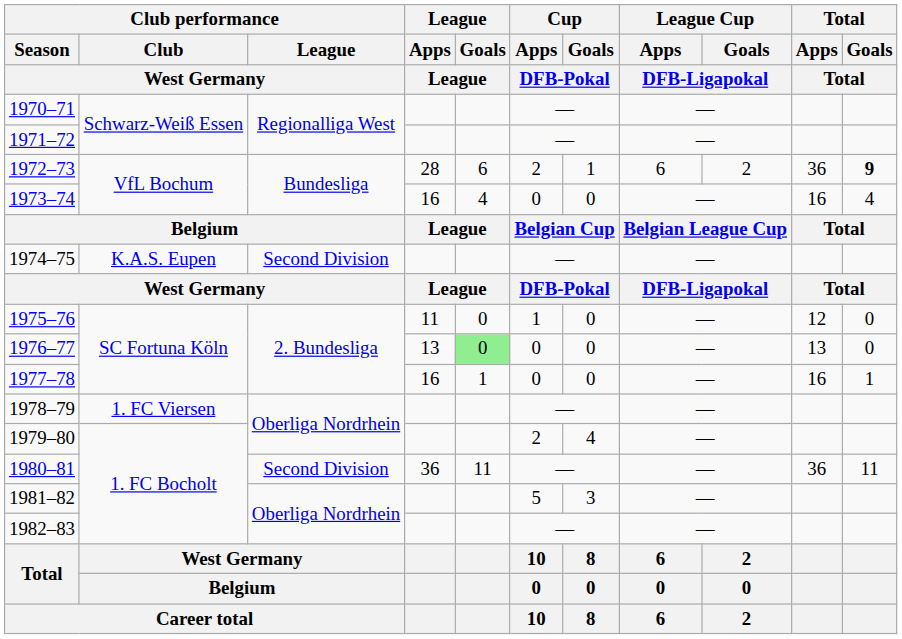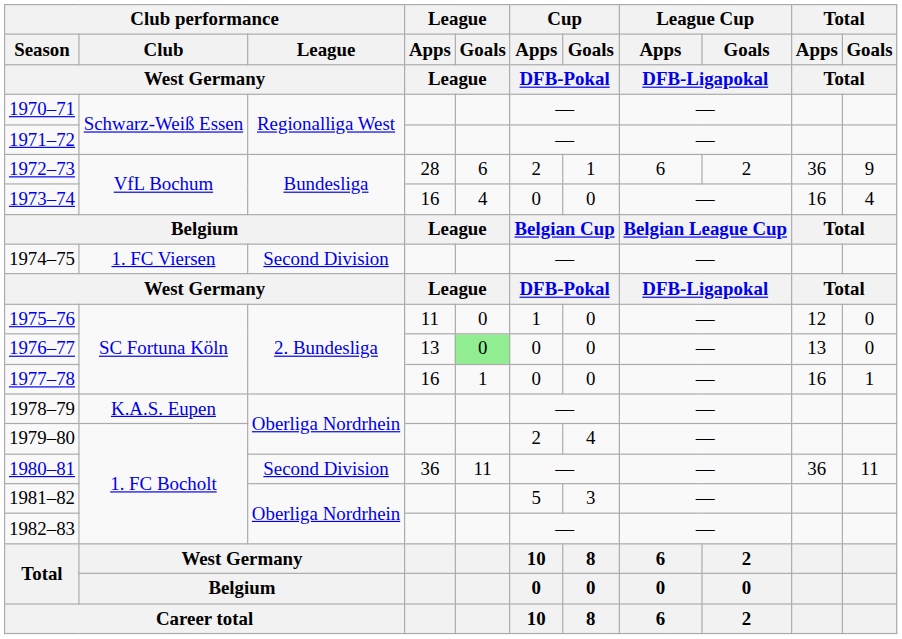1972–73 | Total / Goals / Total: bold -> normal
1974–75 | Club performance / Club / West Germany: K.A.S. Eupen -> 1. FC Viersen
1978–79 | Club performance / Club / West Germany: 1. FC Viersen -> K.A.S. Eupen
